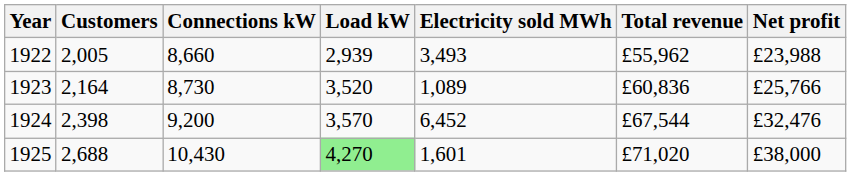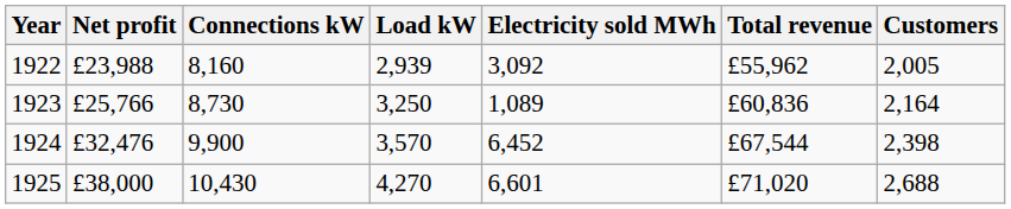columns swapped: Customers <-> Net profit
1922 | Connections kW: 8,660 -> 8,160
1922 | Electricity sold MWh: 3,493 -> 3,092
1923 | Load kW: 3,520 -> 3,250
1924 | Connections kW: 9,200 -> 9,900
1925 | Load kW: lightgreen background -> no background
1925 | Electricity sold MWh: 1,601 -> 6,601
